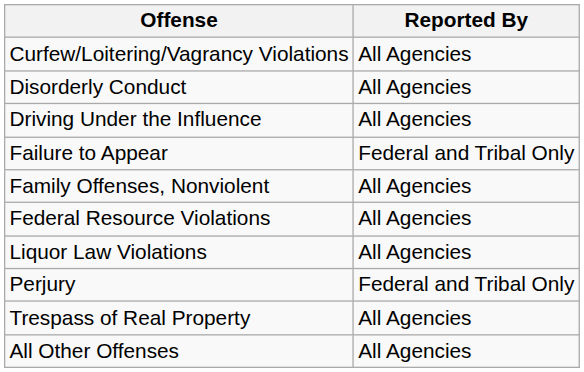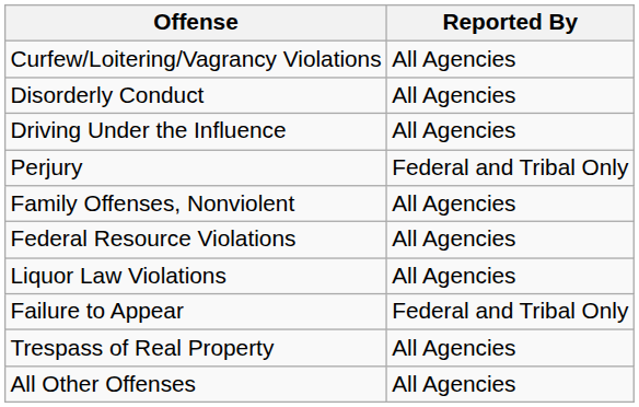rows swapped: Failure to Appear <-> Perjury
